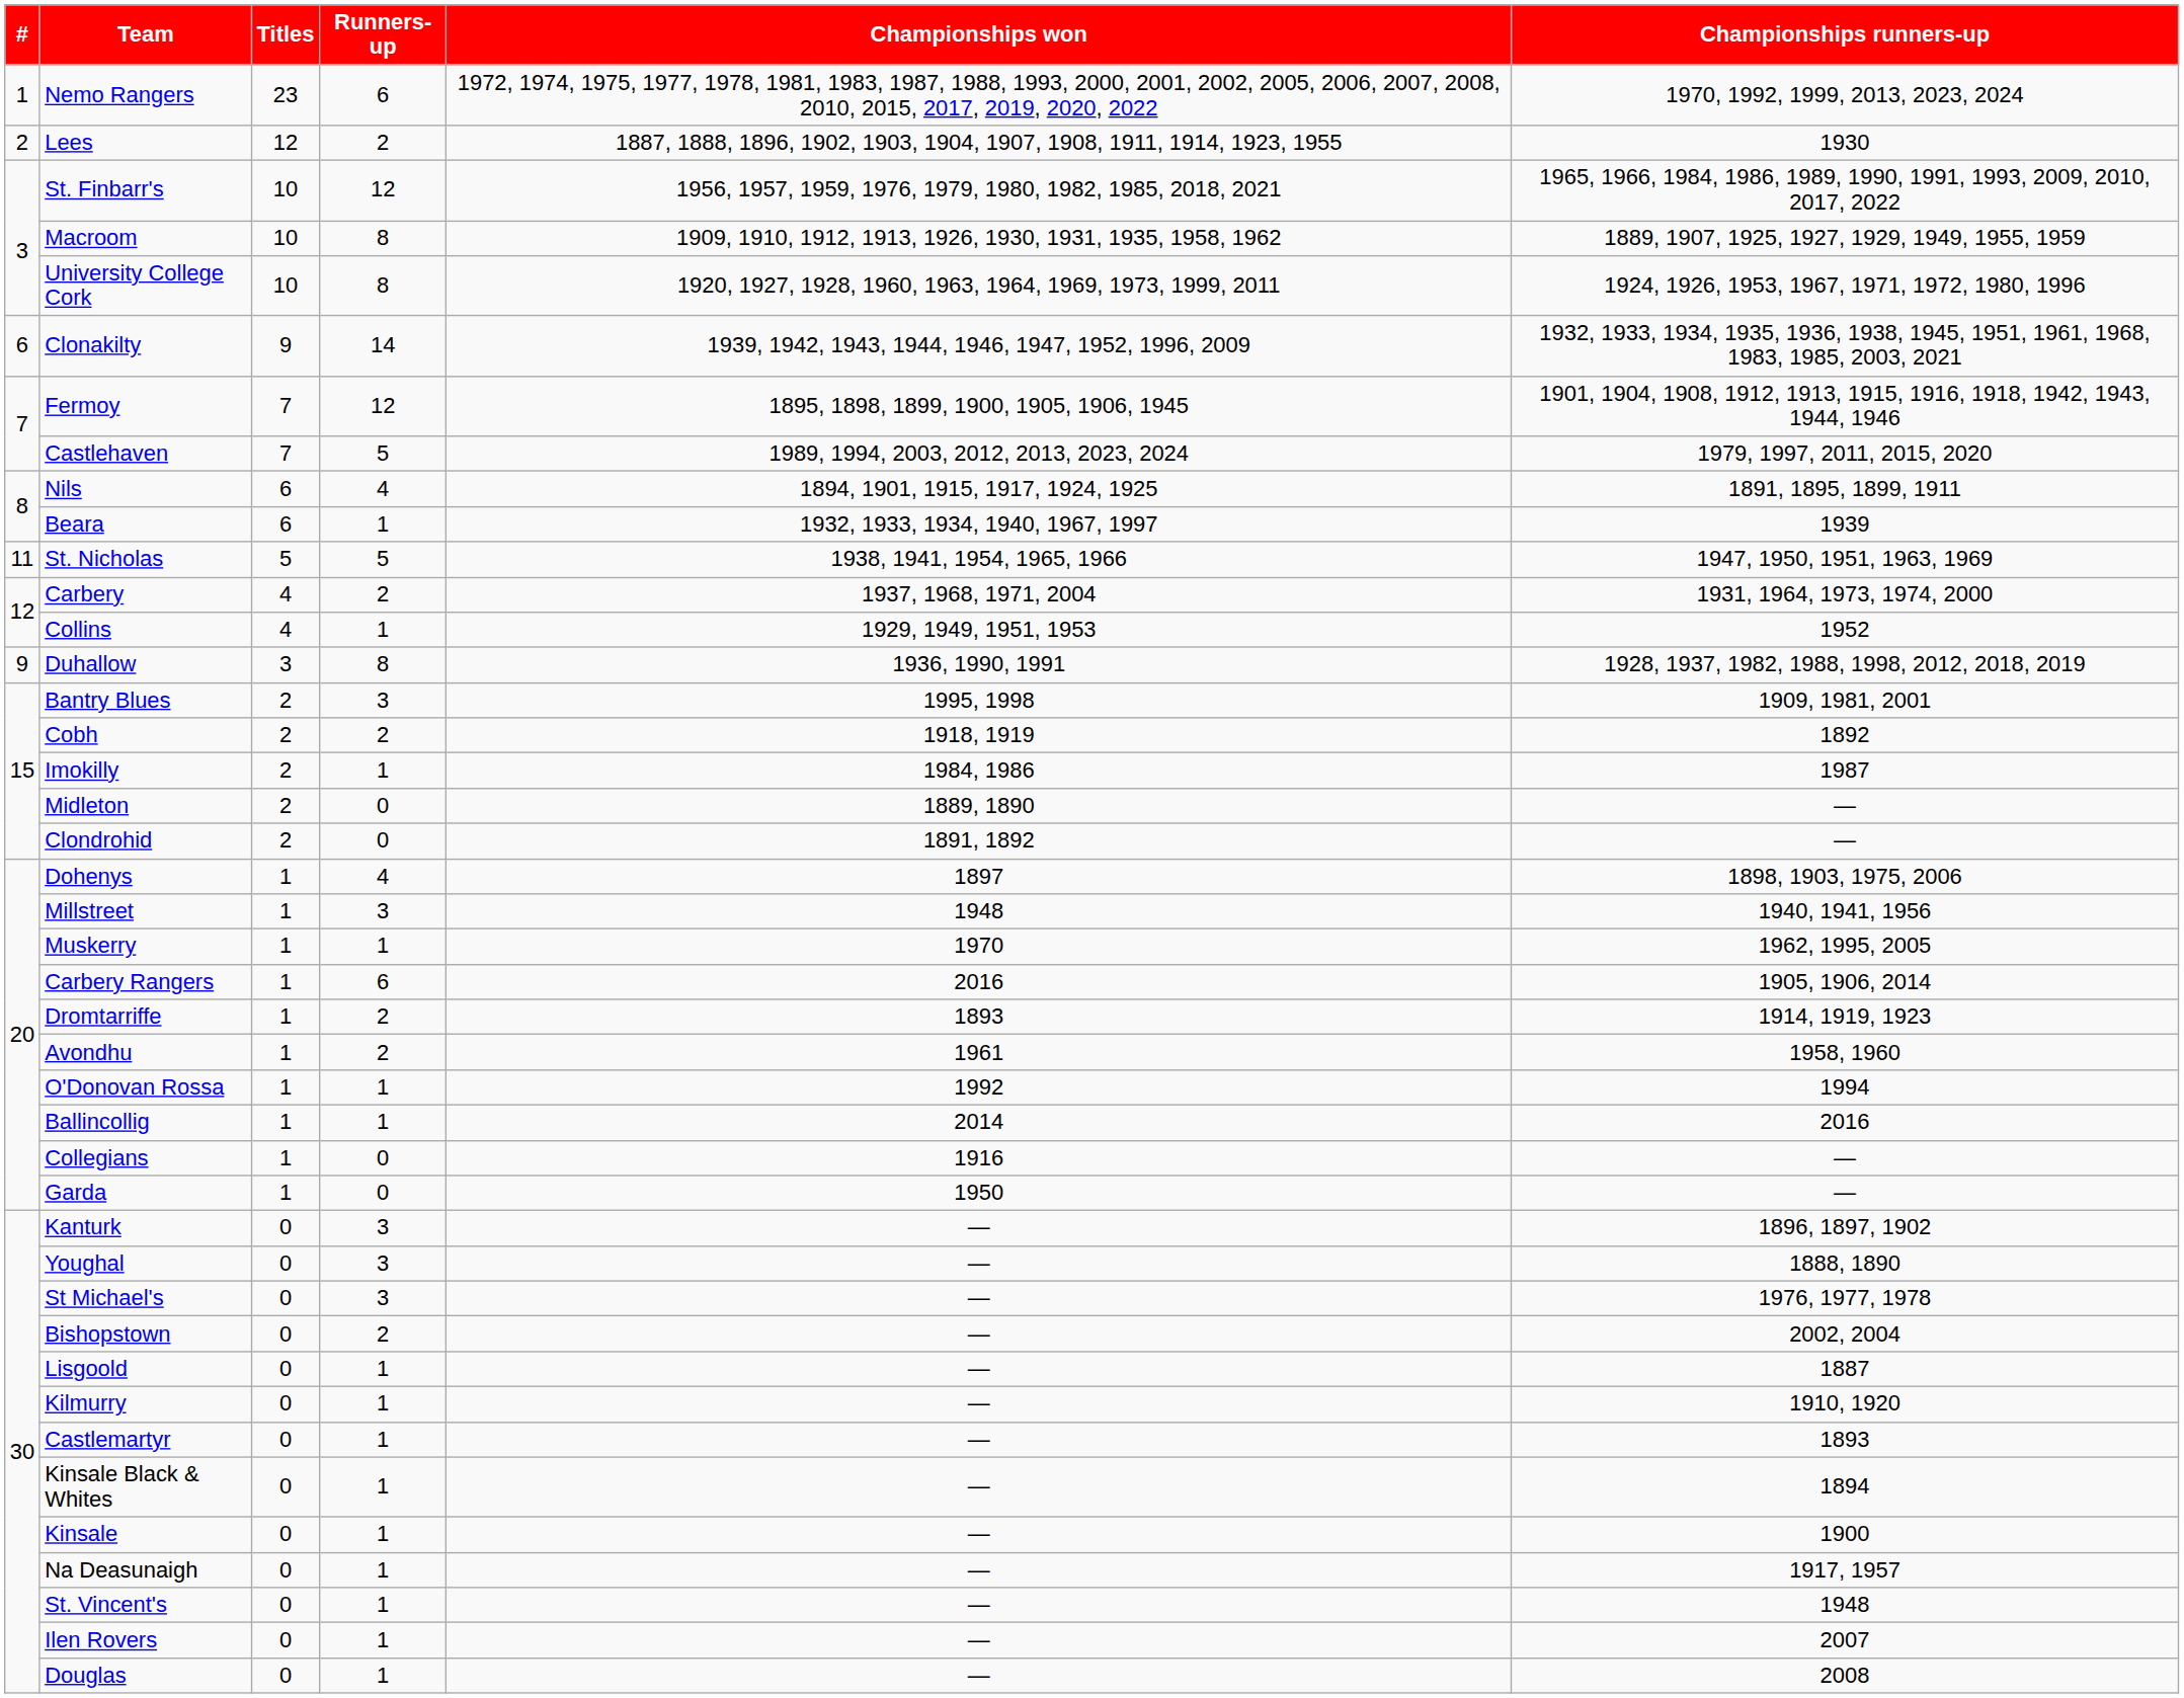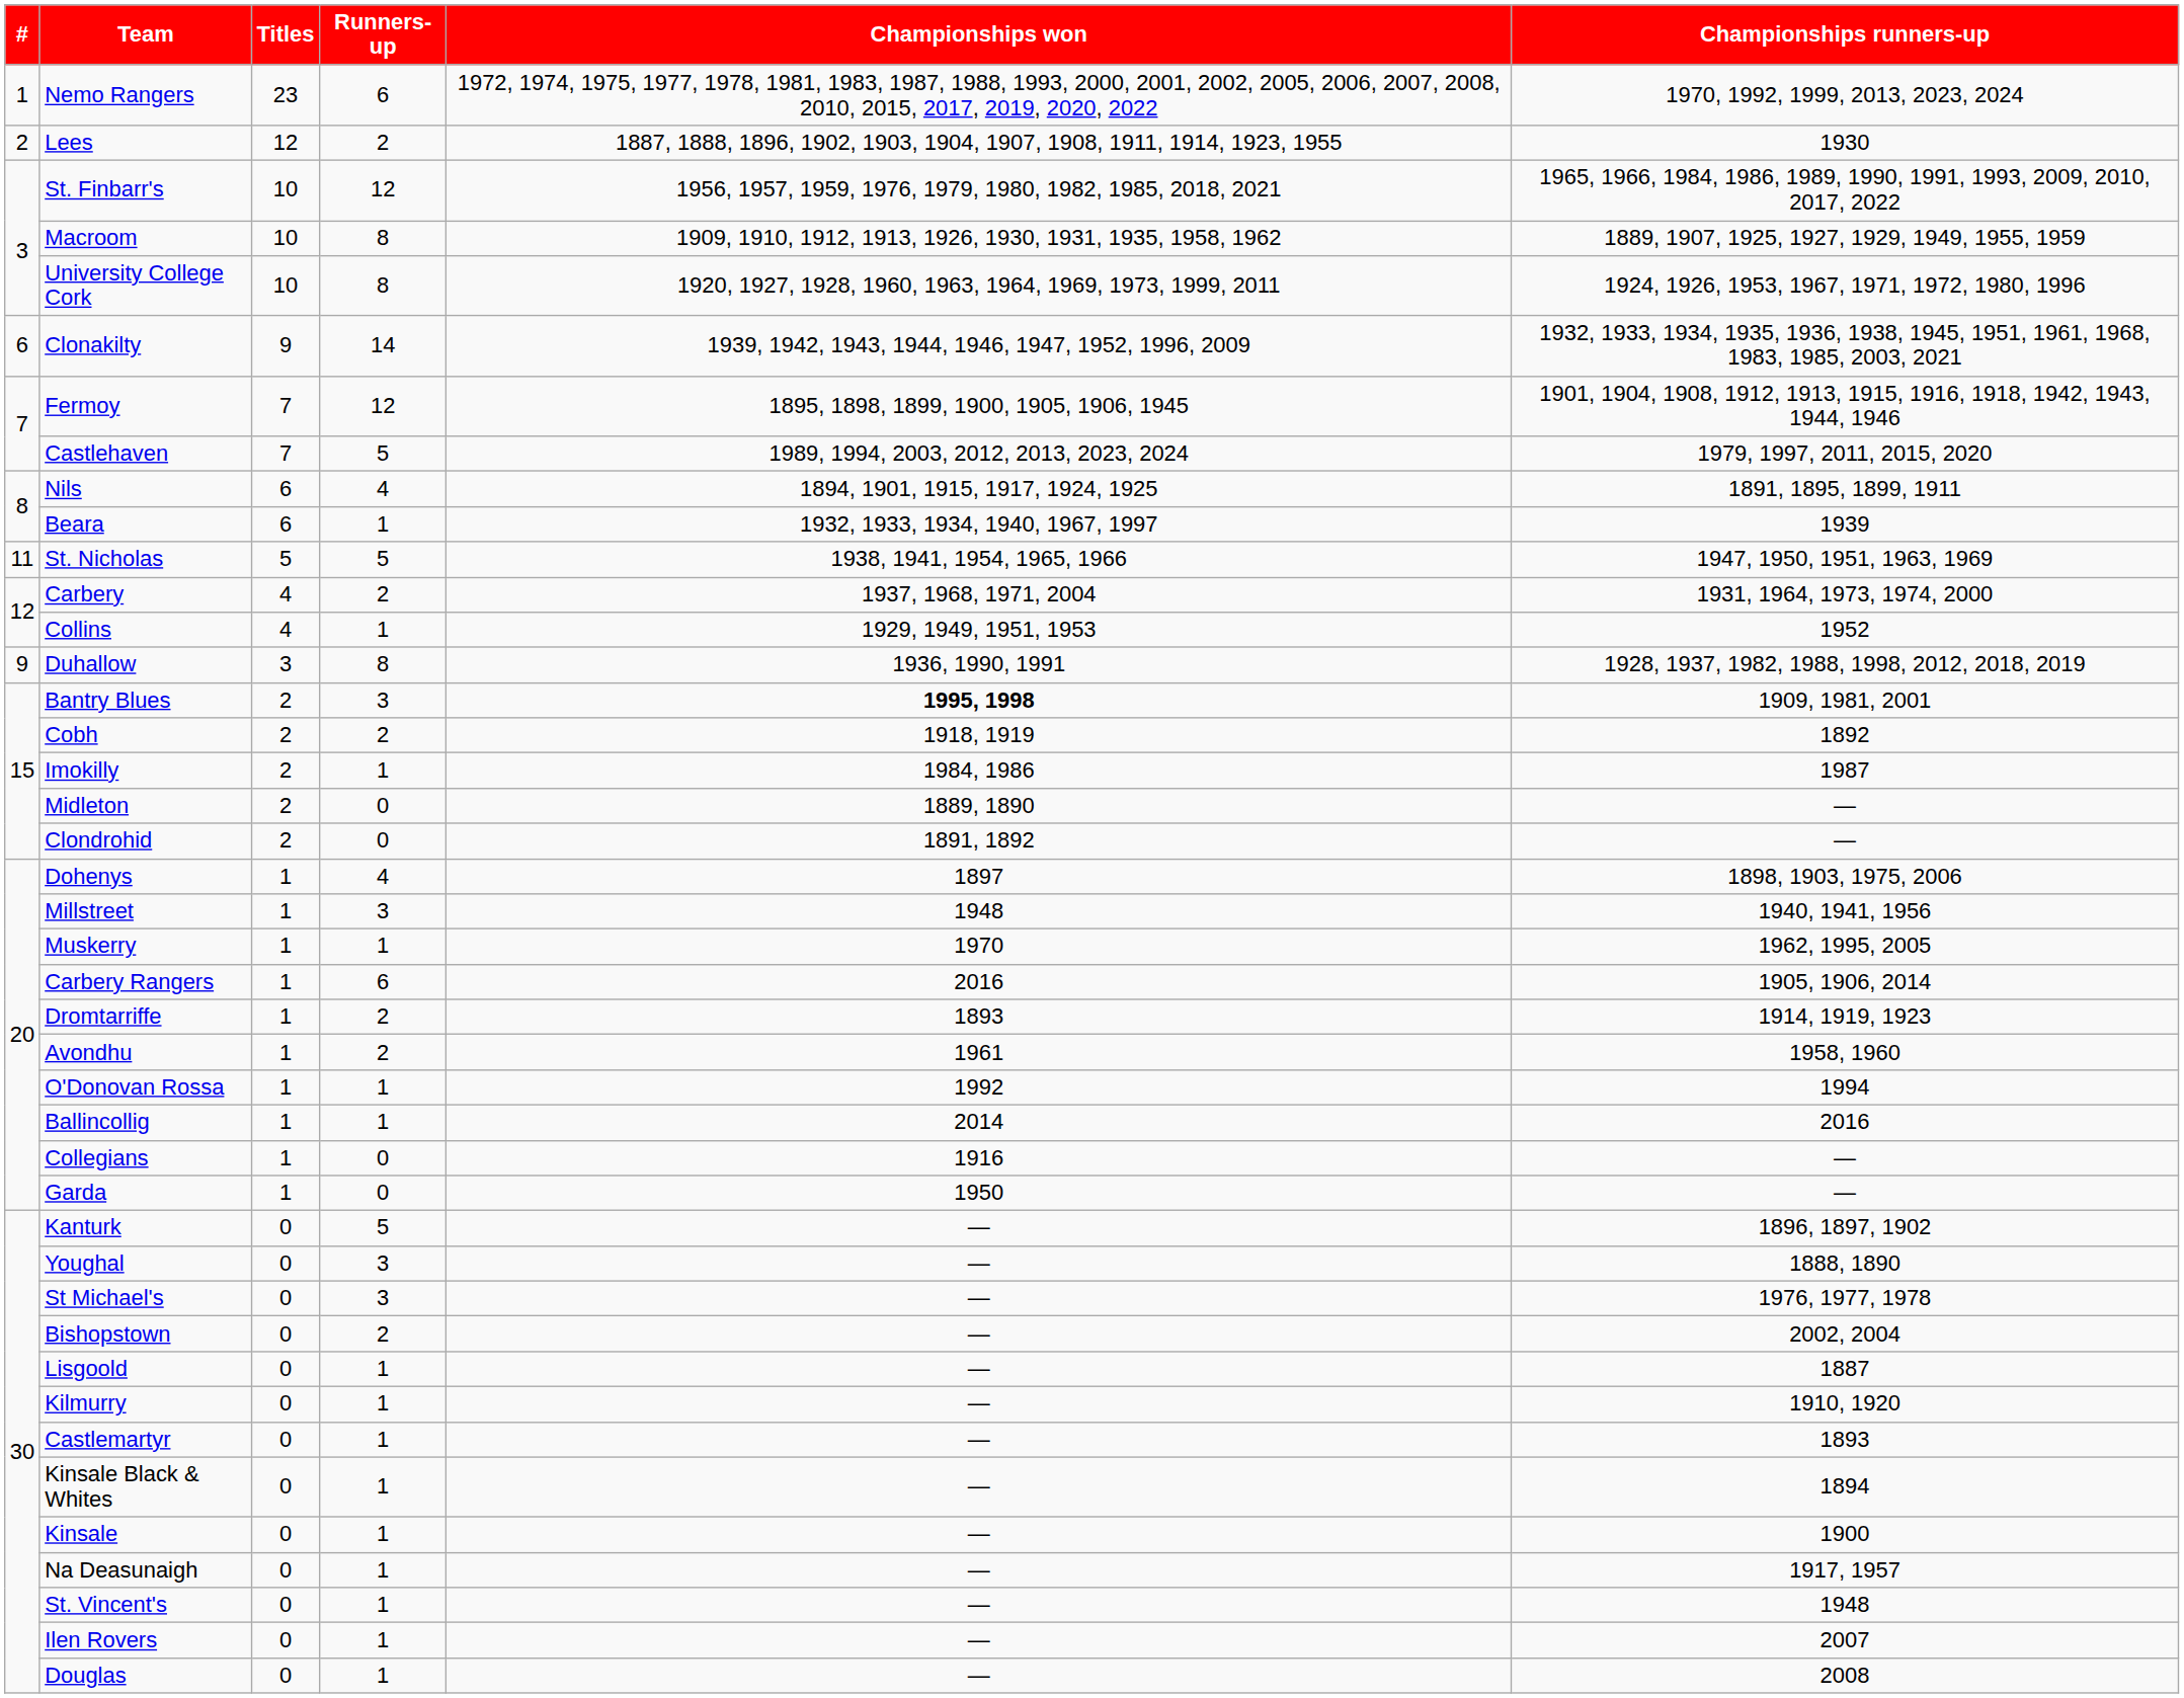Bantry Blues | Championships won: normal -> bold
Kanturk | Runners-up: 3 -> 5
